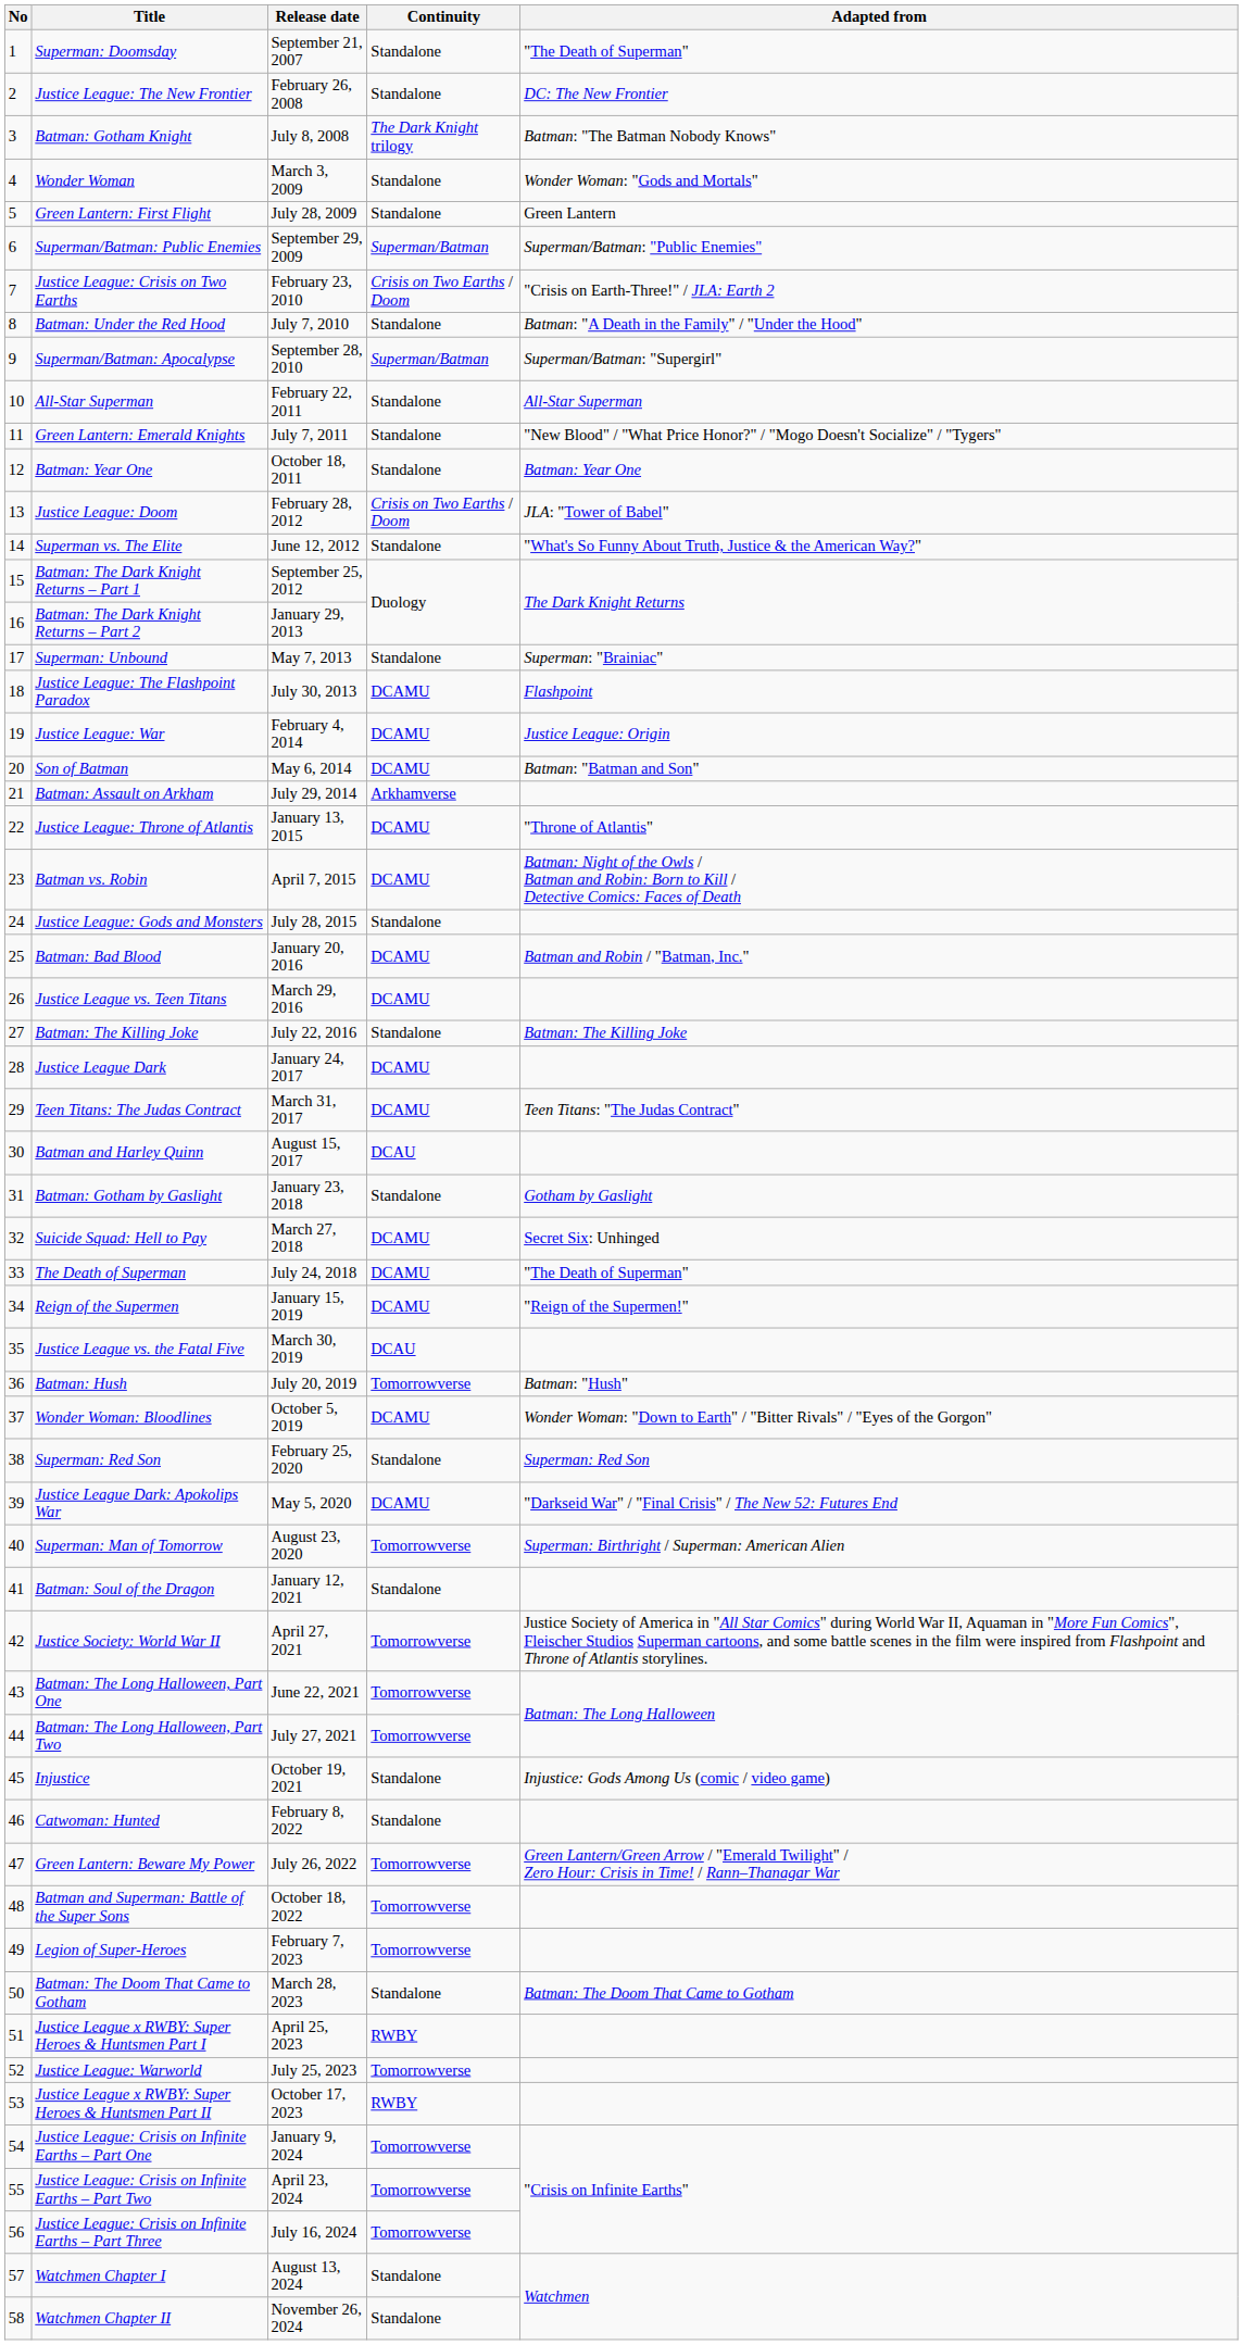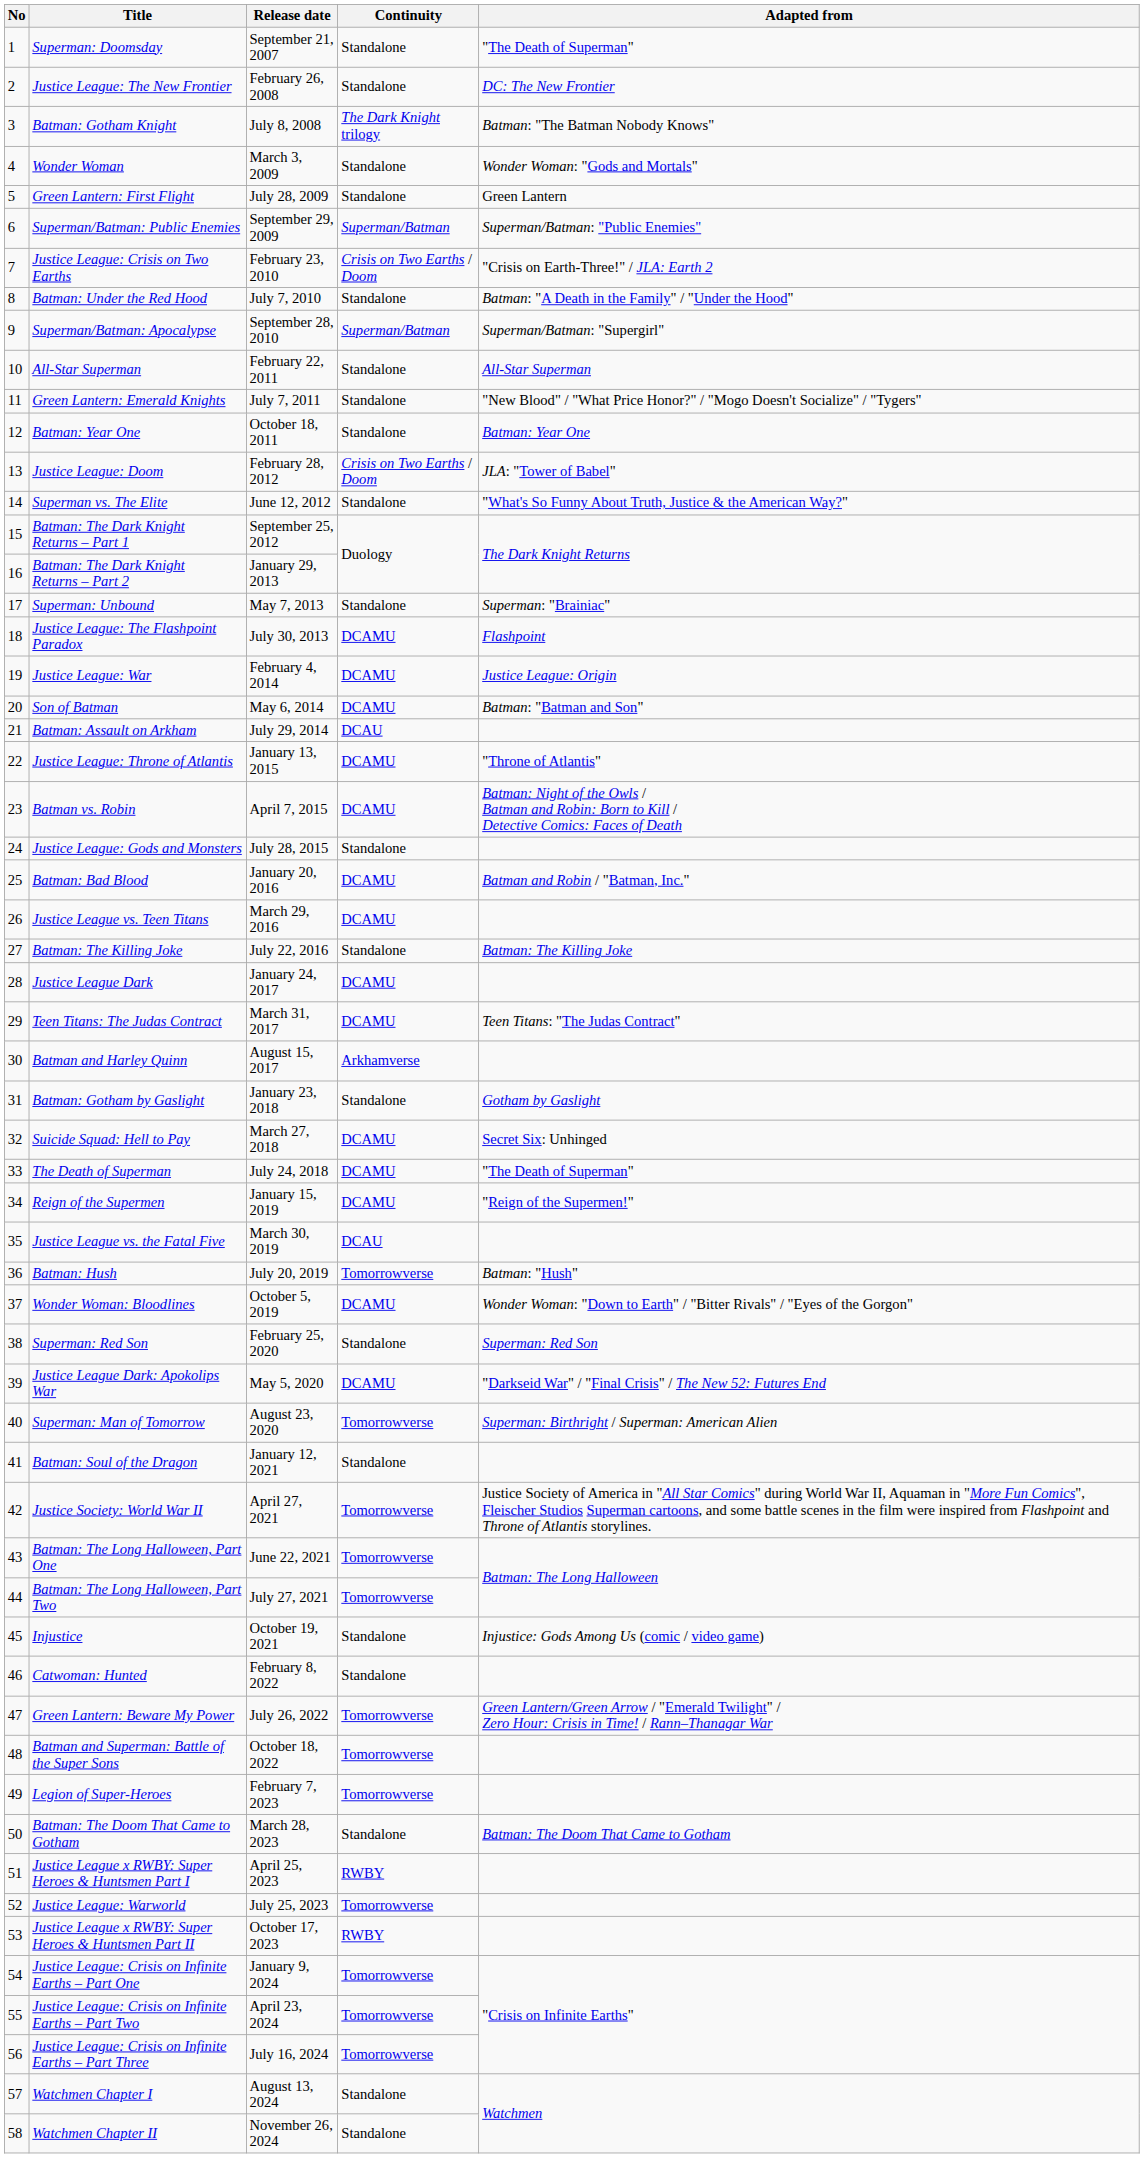Batman: Assault on Arkham | Continuity: Arkhamverse -> DCAU
Batman and Harley Quinn | Continuity: DCAU -> Arkhamverse
